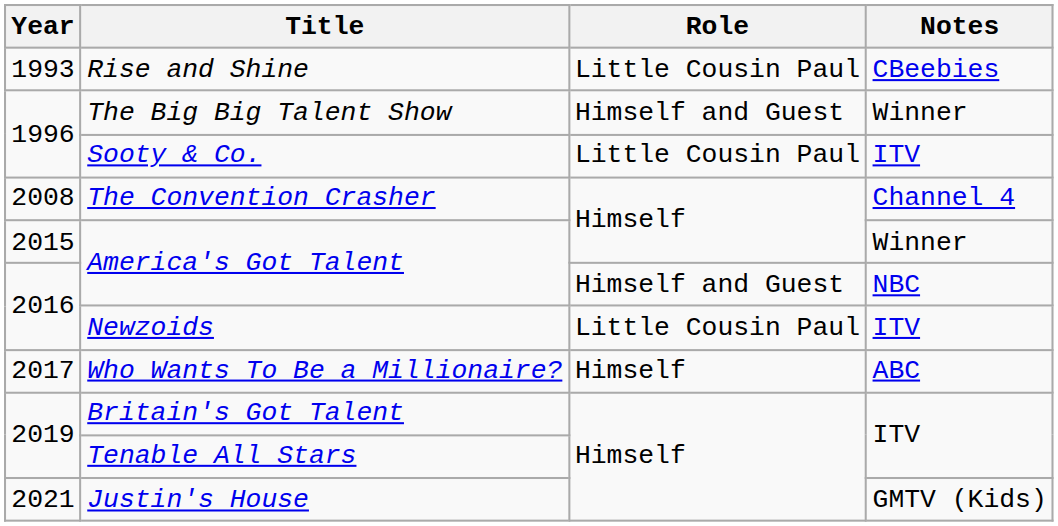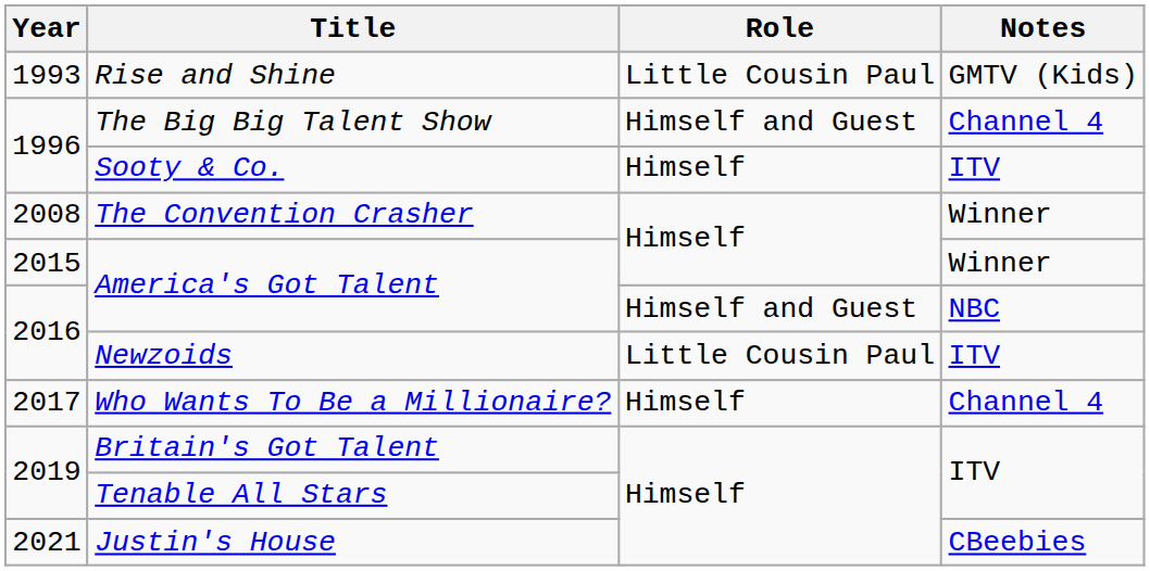Rise and Shine | Notes: CBeebies -> GMTV (Kids)
The Big Big Talent Show | Notes: Winner -> Channel 4
Sooty & Co. | Role: Little Cousin Paul -> Himself
The Convention Crasher | Notes: Channel 4 -> Winner
Who Wants To Be a Millionaire? | Notes: ABC -> Channel 4
Justin's House | Notes: GMTV (Kids) -> CBeebies
